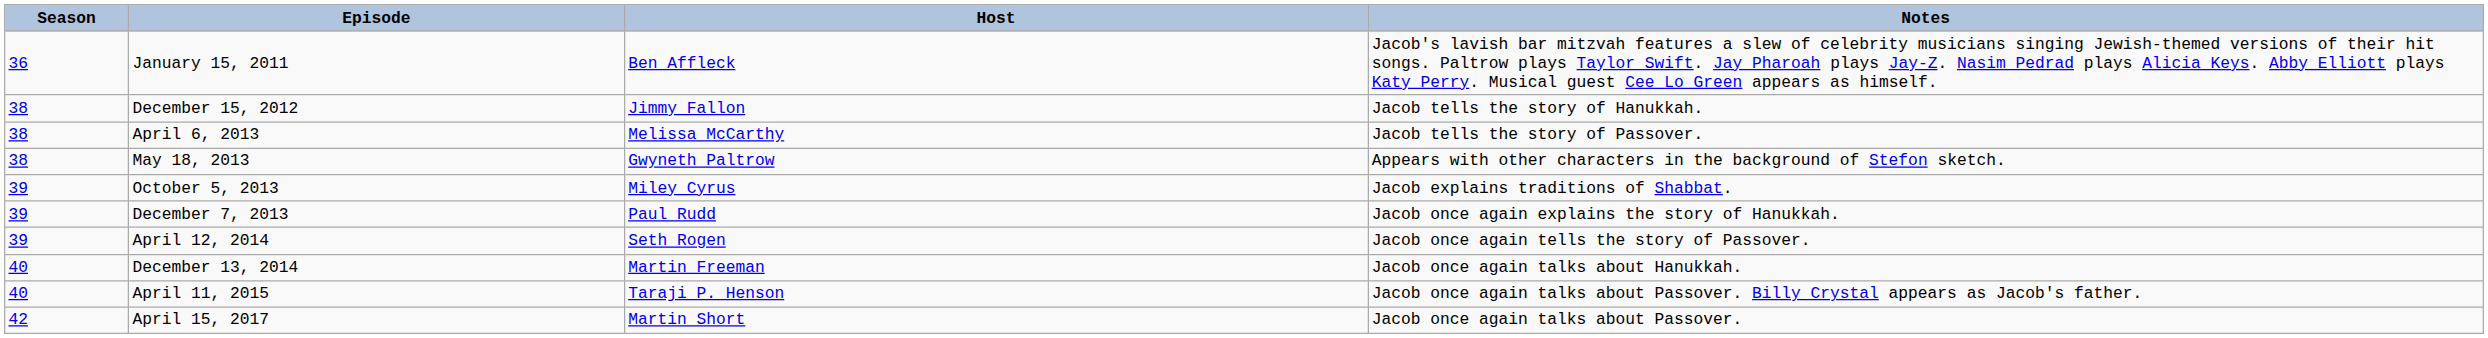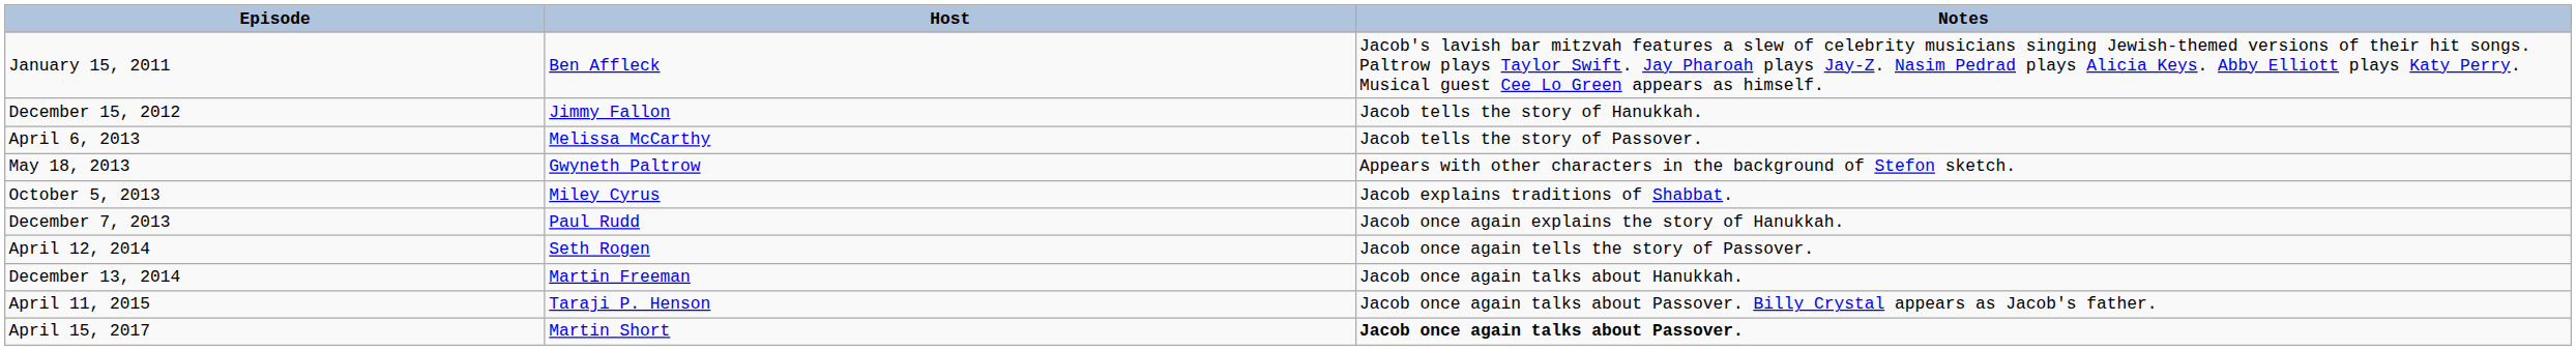- column: Season | 36 | 38 | 38 | 38 | 39 | 39 | 39 | 40 | 40 | 42
April 15, 2017 | Notes: normal -> bold
